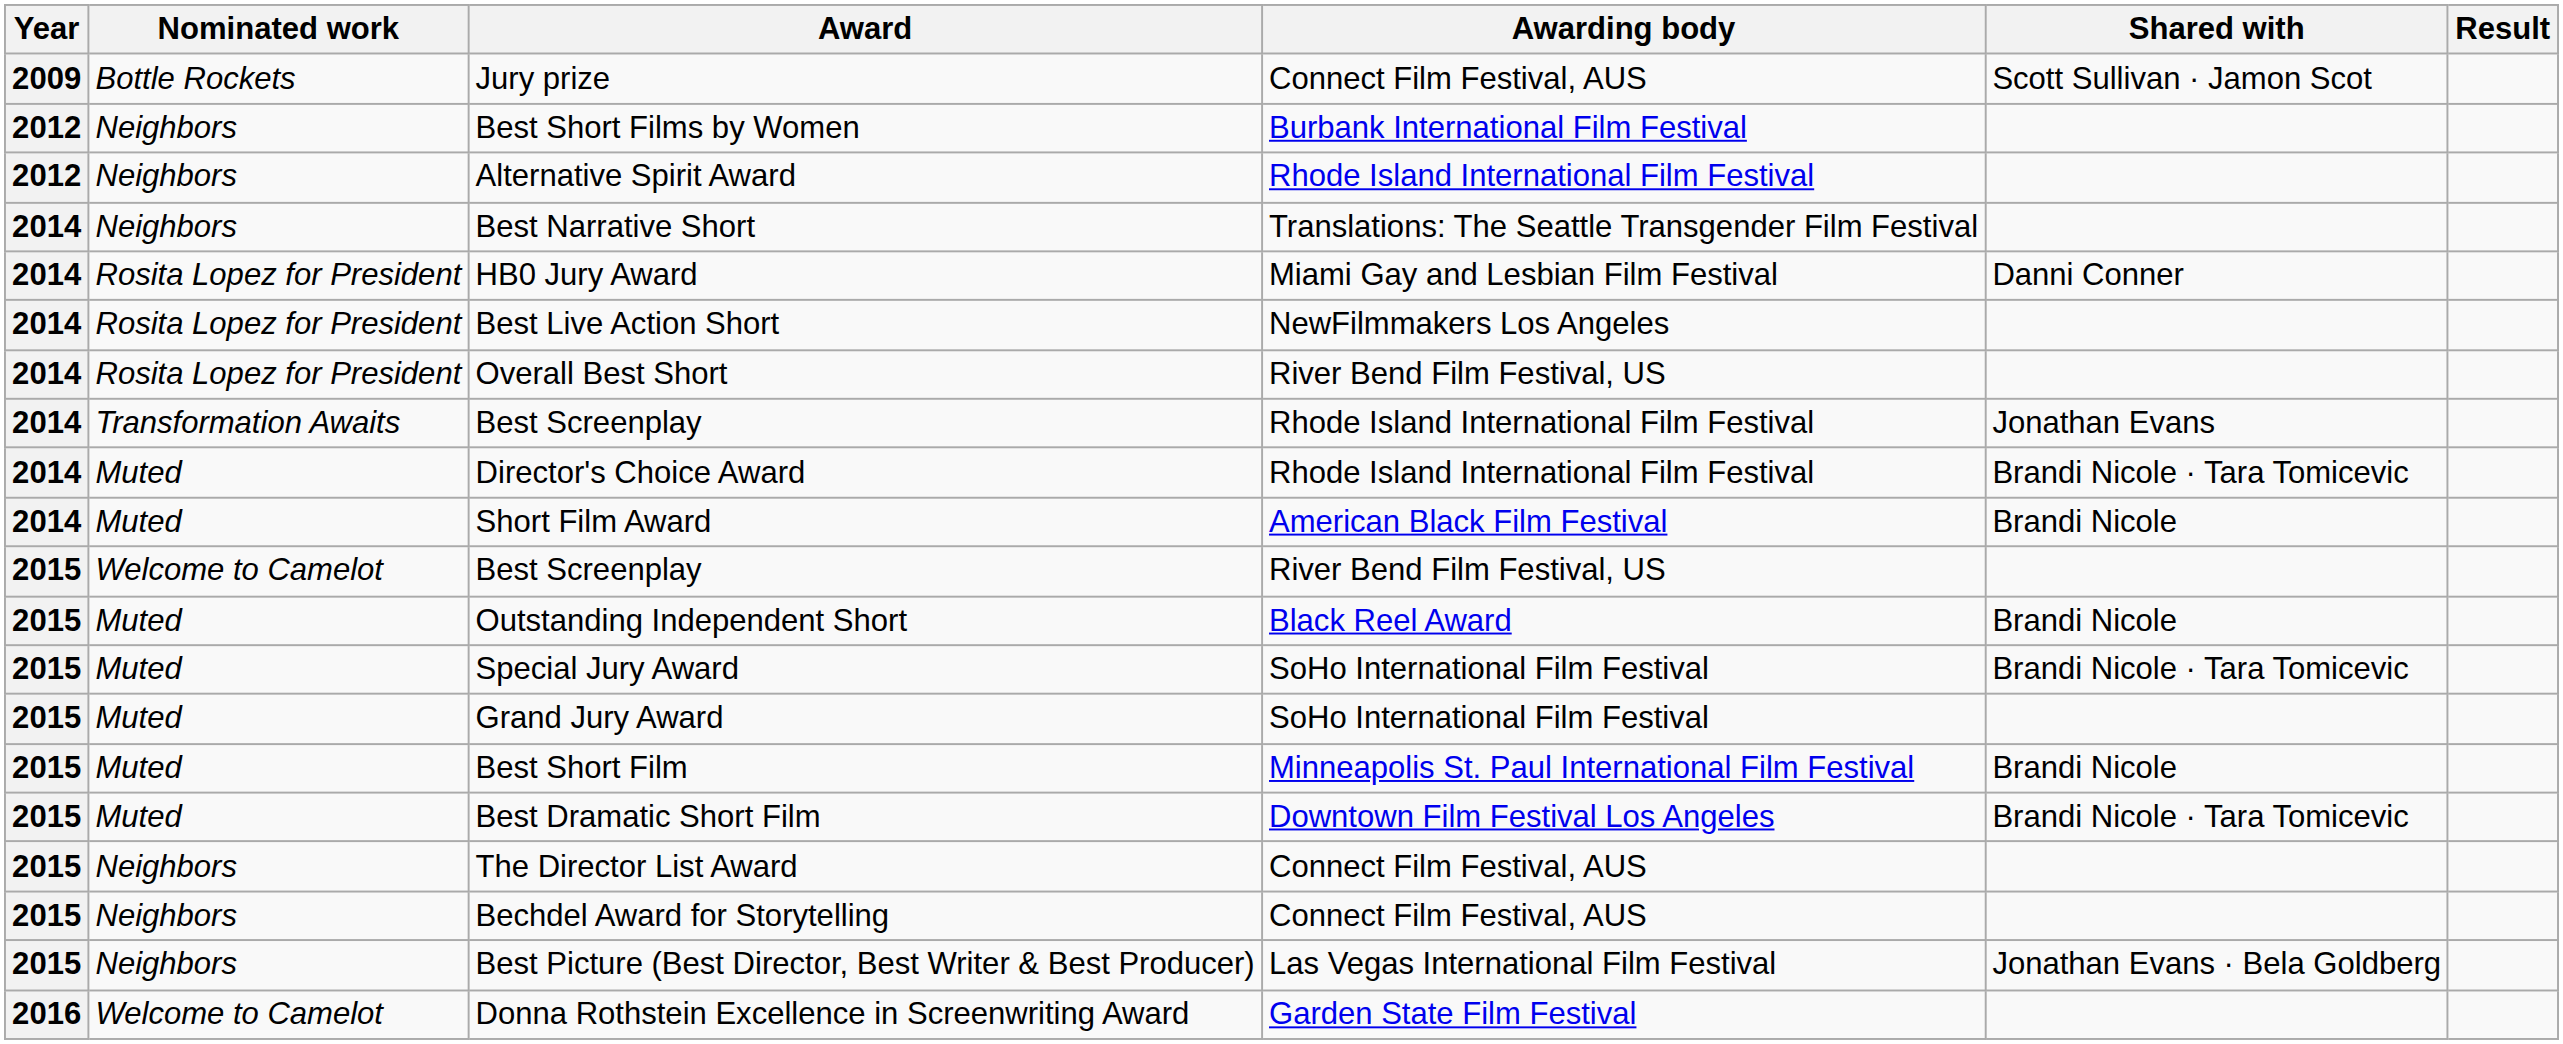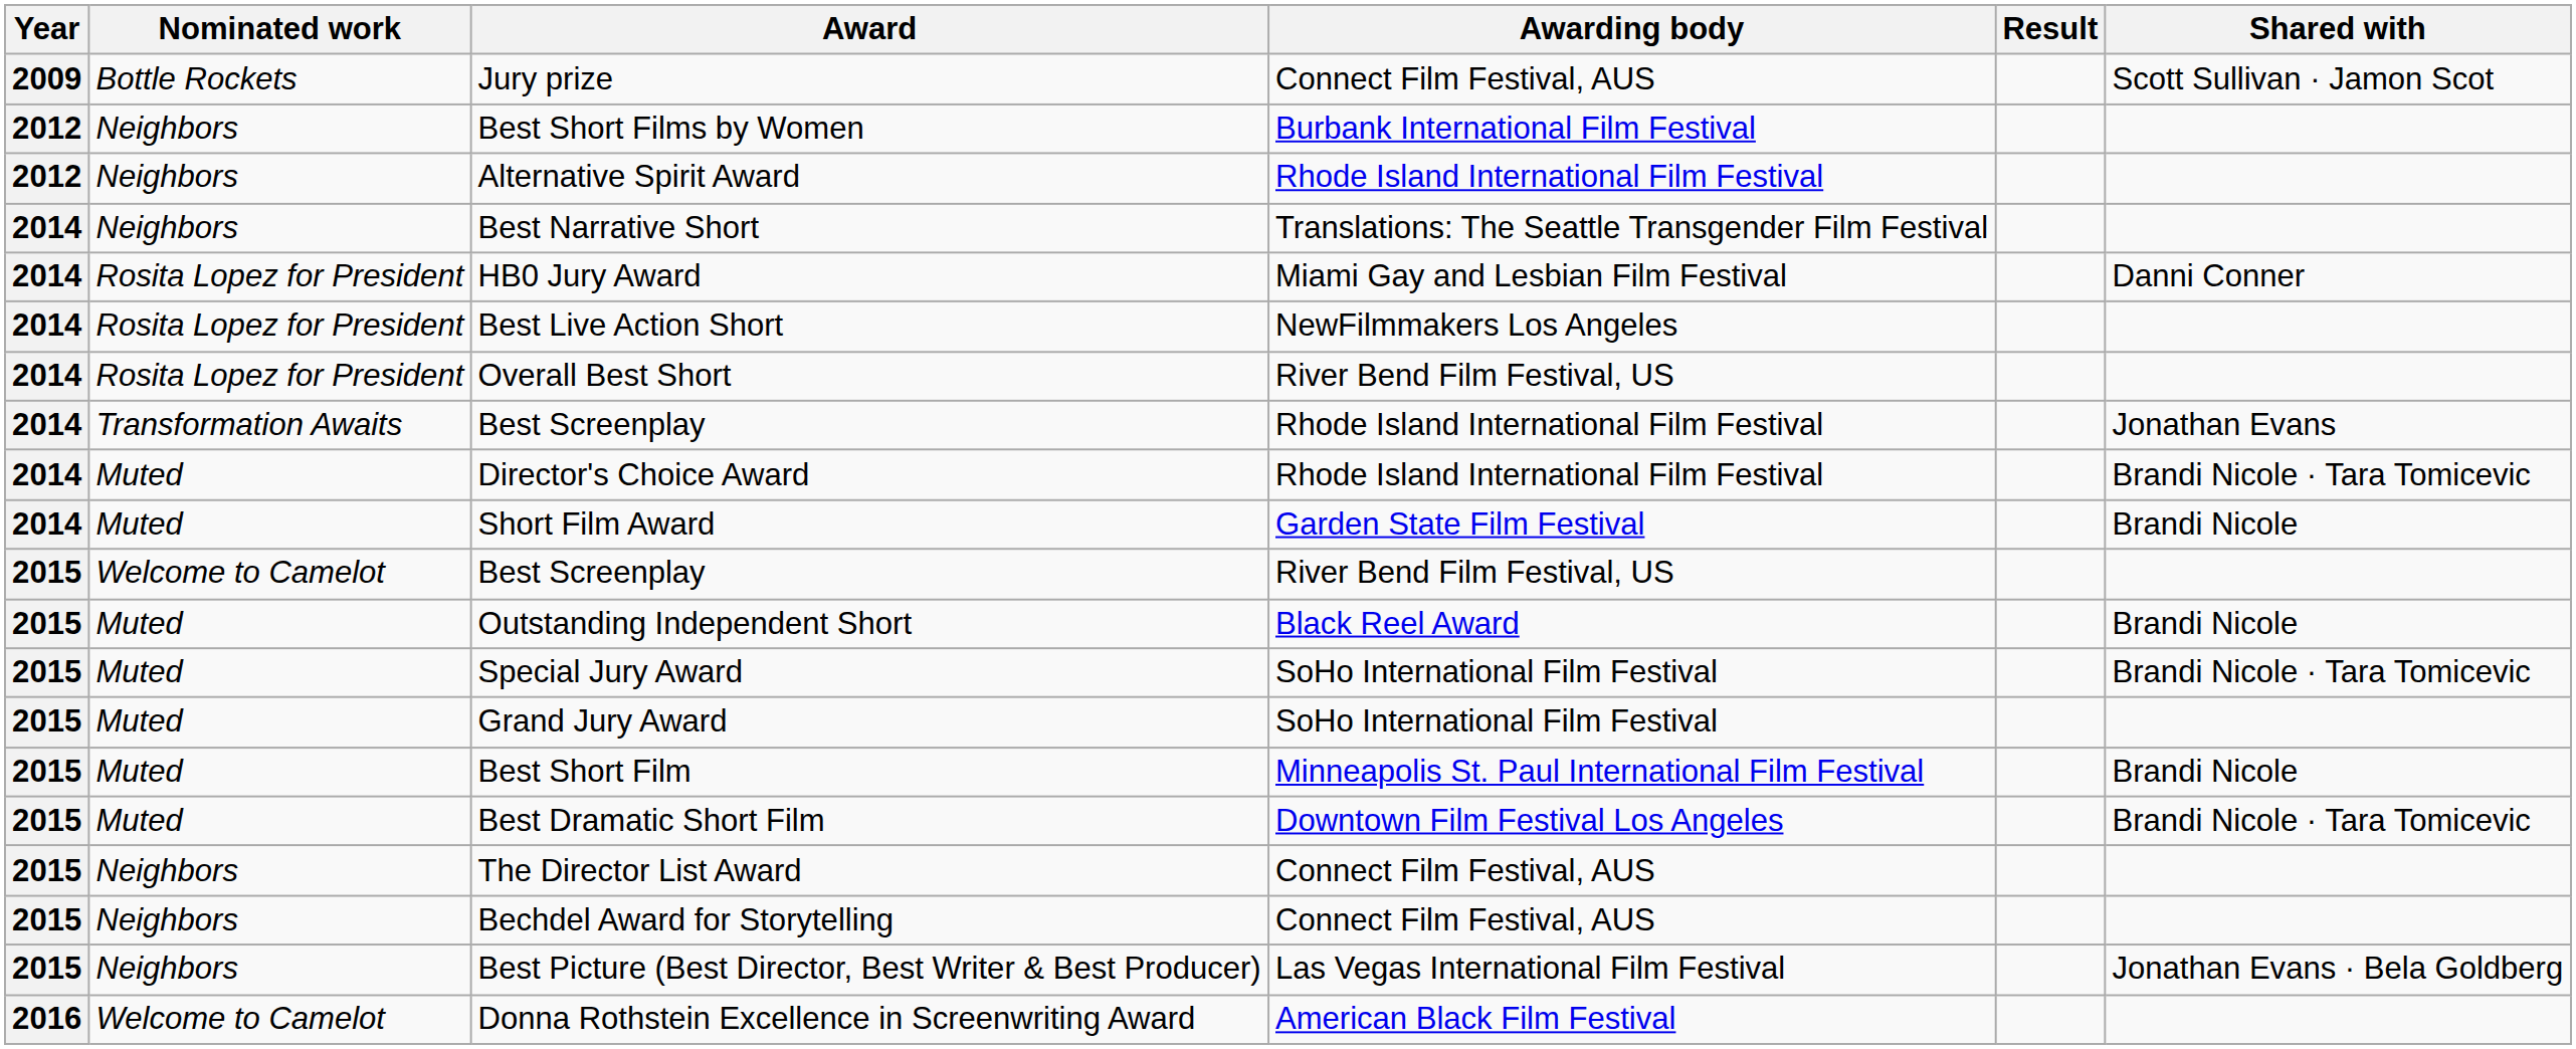columns swapped: Result <-> Shared with
Short Film Award | Awarding body: American Black Film Festival -> Garden State Film Festival
Donna Rothstein Excellence in Screenwriting Award | Awarding body: Garden State Film Festival -> American Black Film Festival
